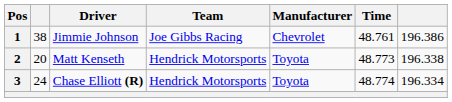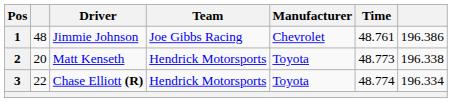1 | column 2: 38 -> 48
3 | column 2: 24 -> 22
